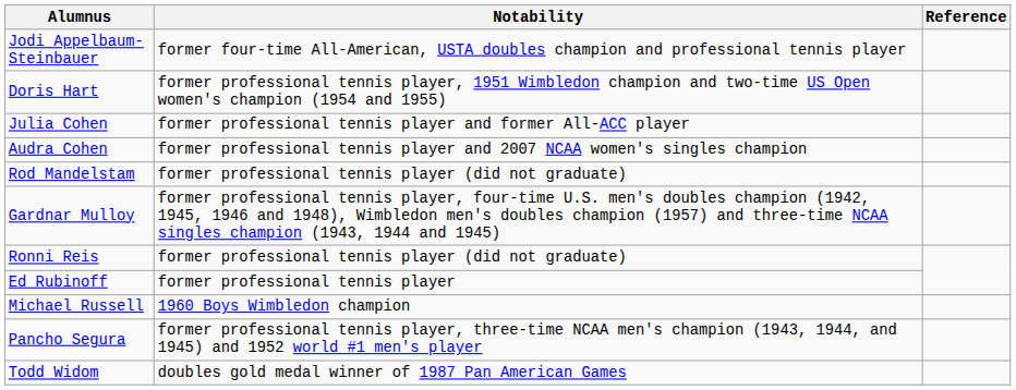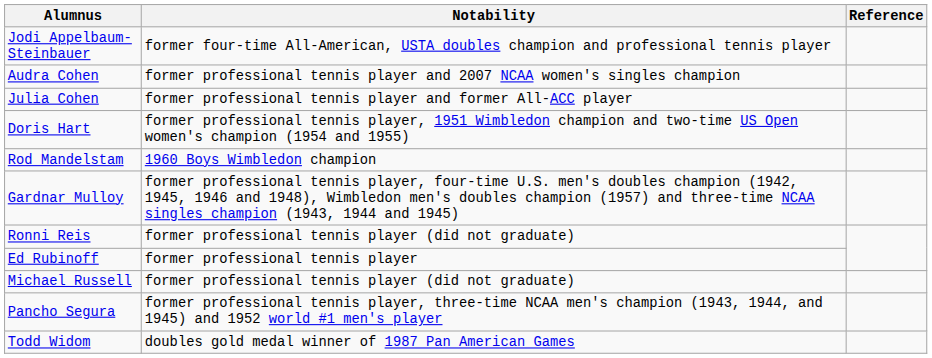rows swapped: Audra Cohen <-> Doris Hart
Rod Mandelstam | Notability: former professional tennis player (did not graduate) -> 1960 Boys Wimbledon champion
Michael Russell | Notability: 1960 Boys Wimbledon champion -> former professional tennis player (did not graduate)
